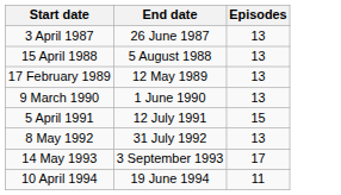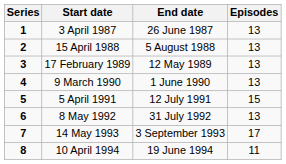+ column: Series | 1 | 2 | 3 | 4 | 5 | 6 | 7 | 8
